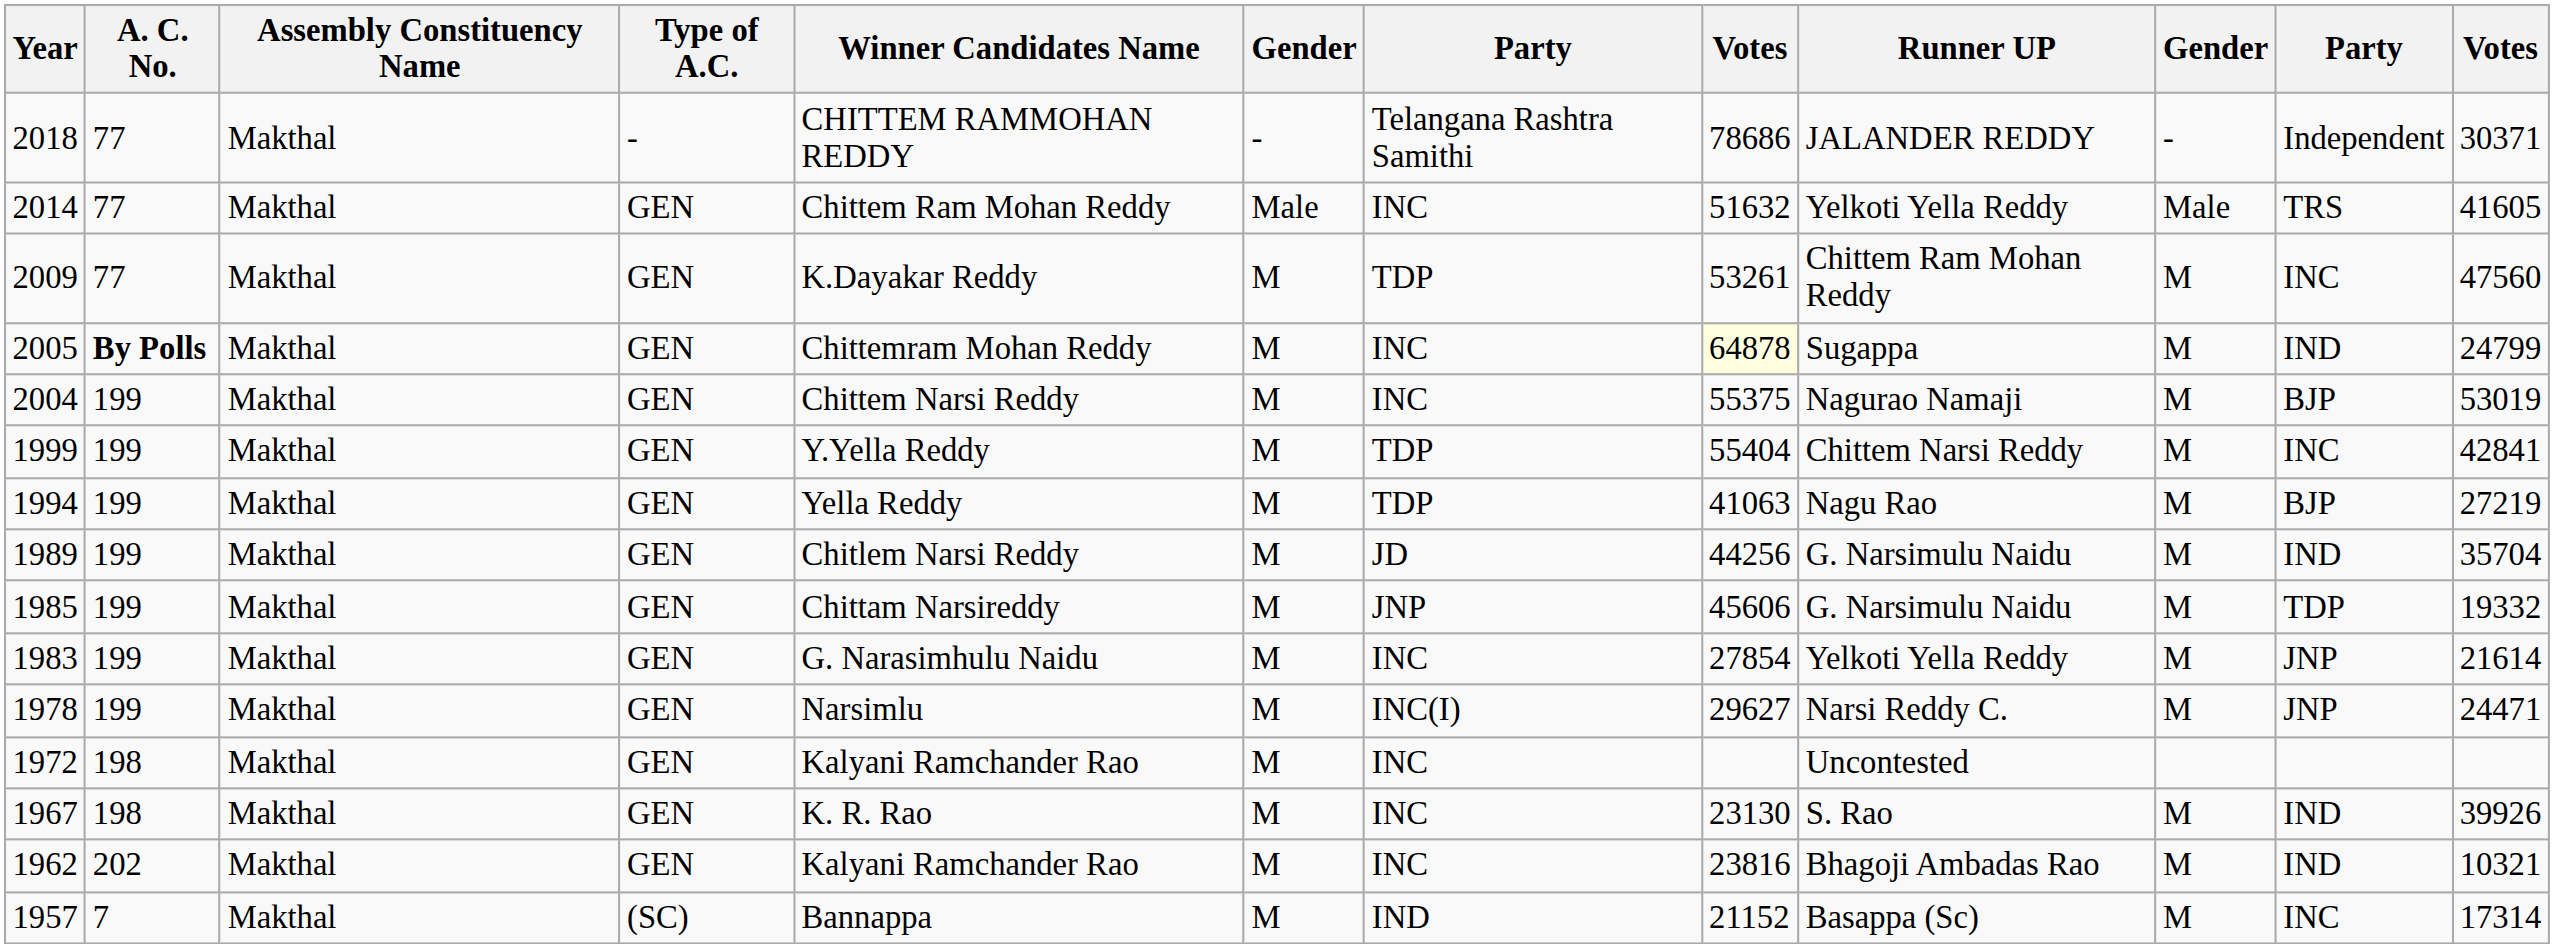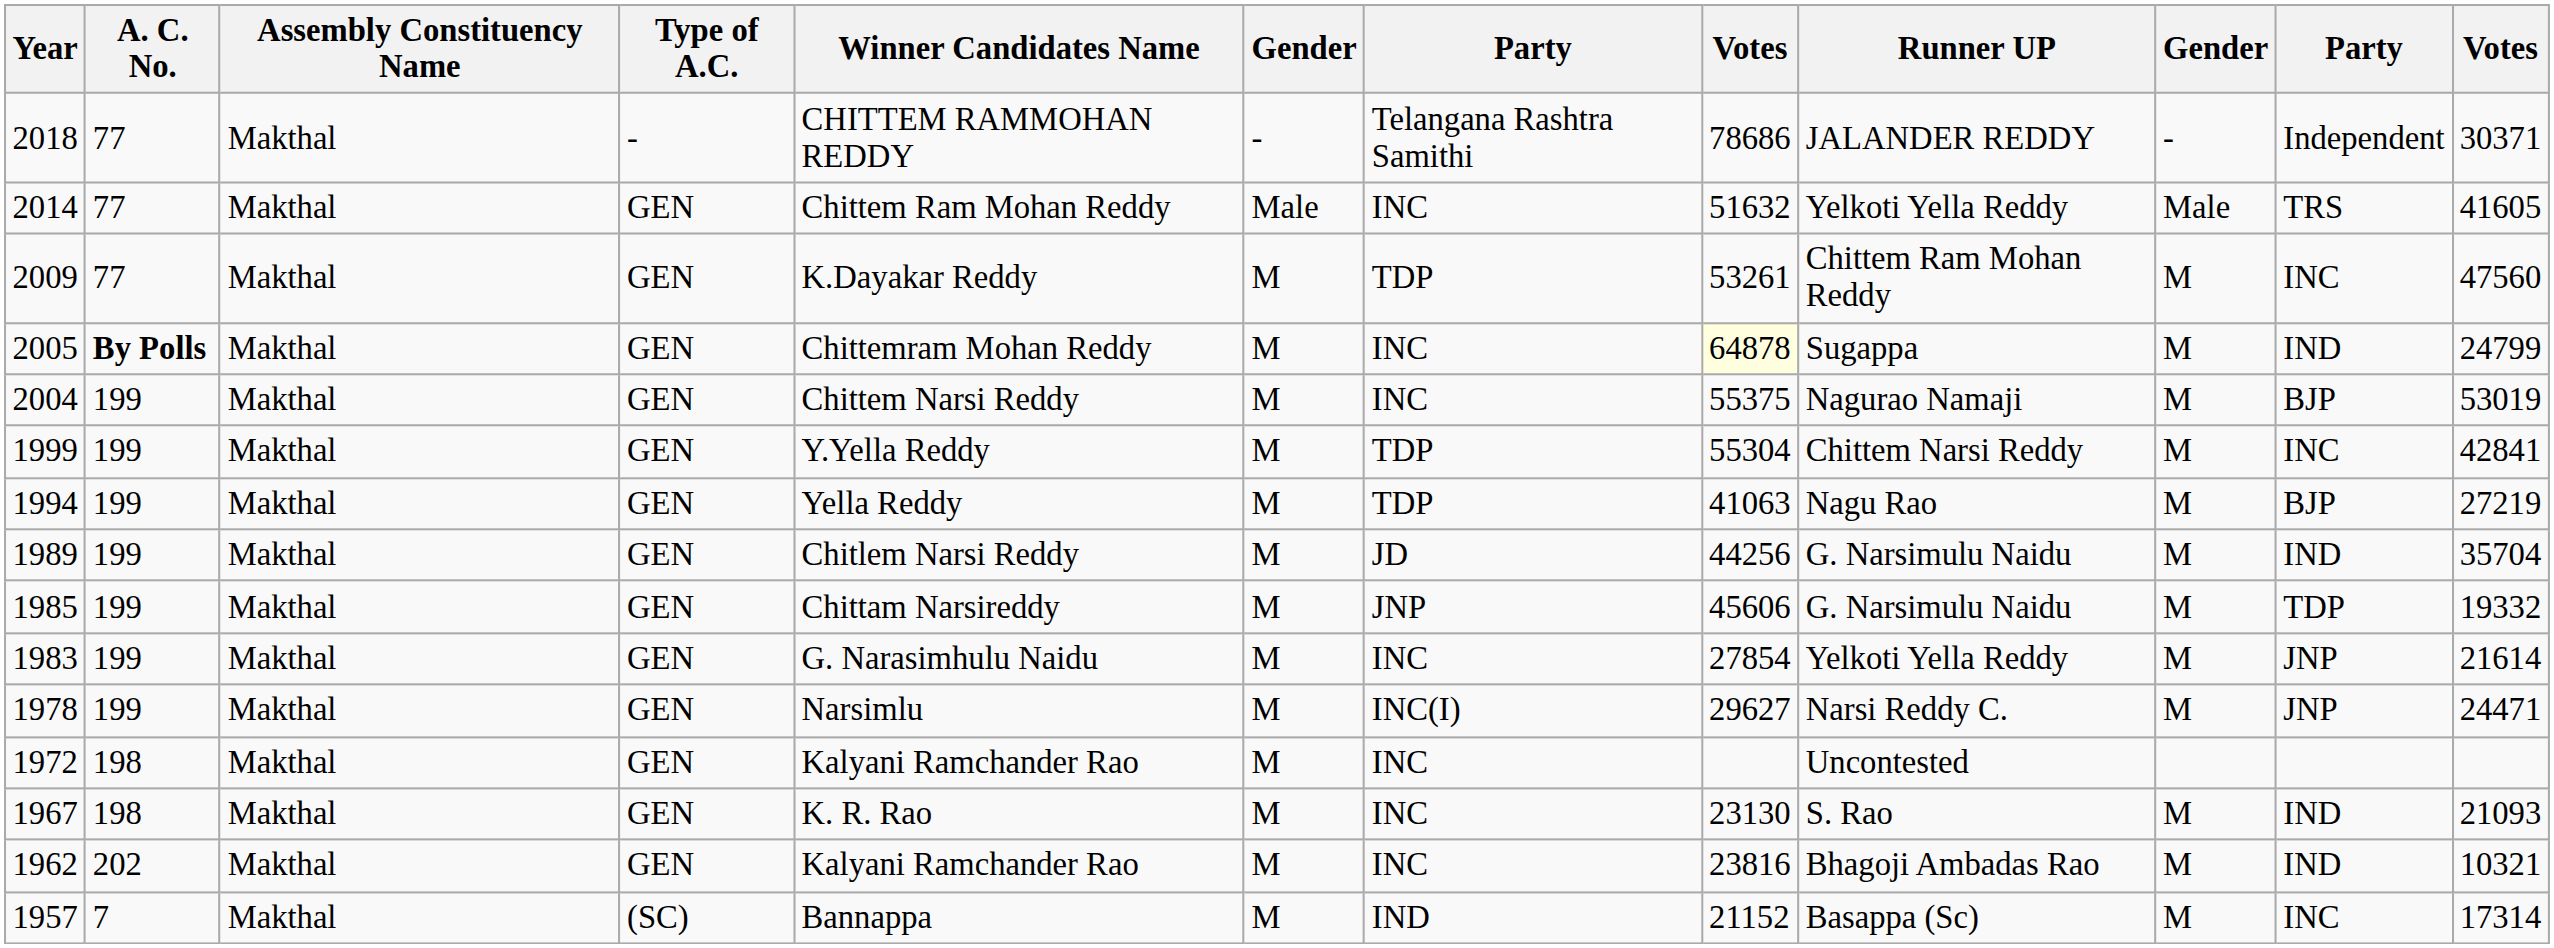1999 | column 8: 55404 -> 55304
1967 | column 12: 39926 -> 21093
